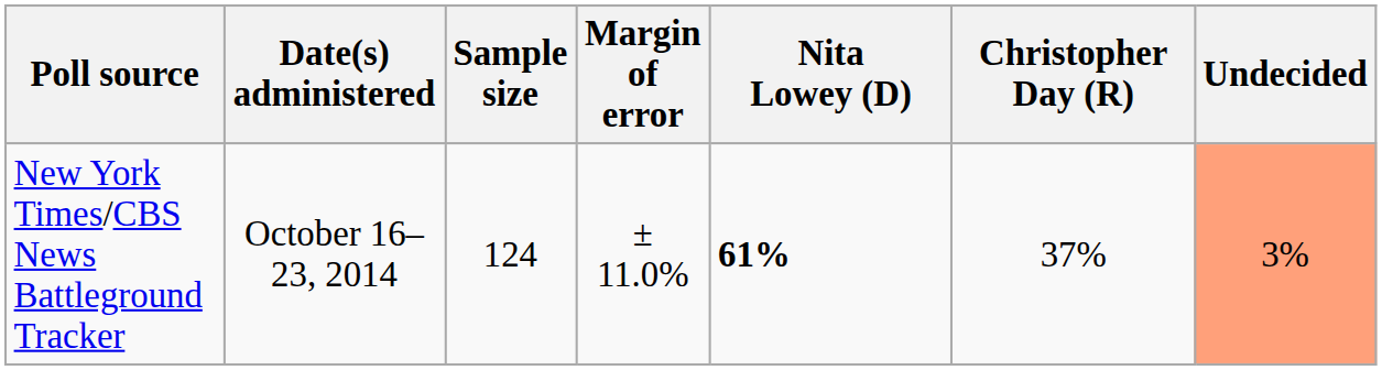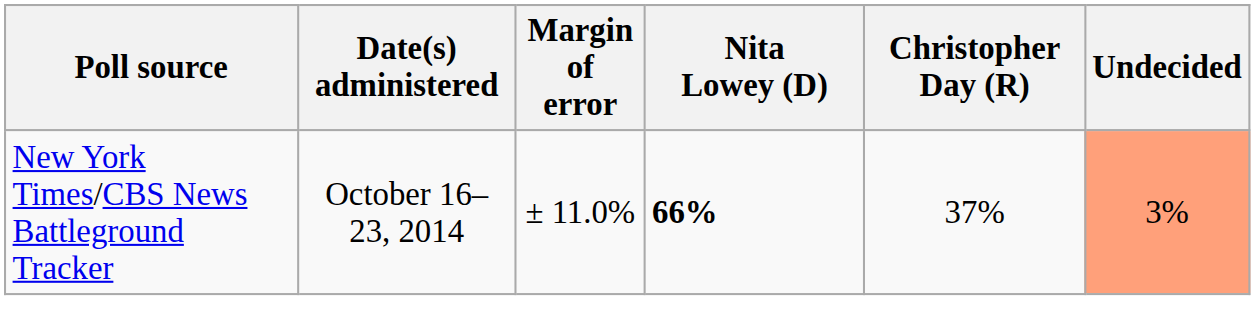- column: Sample size | 124
New York Times/CBS News Battleground Tracker | Nita Lowey (D): 61% -> 66%
